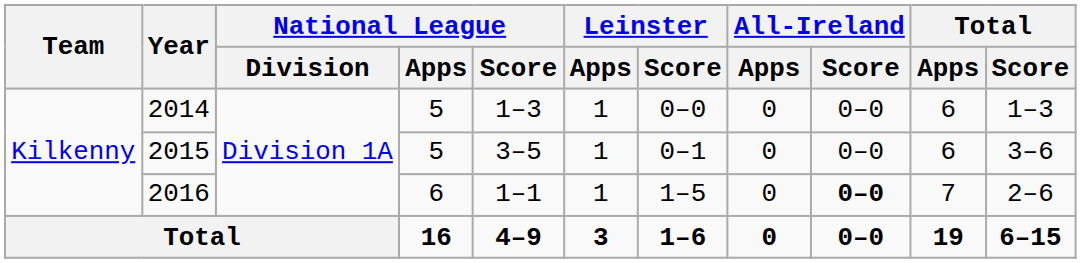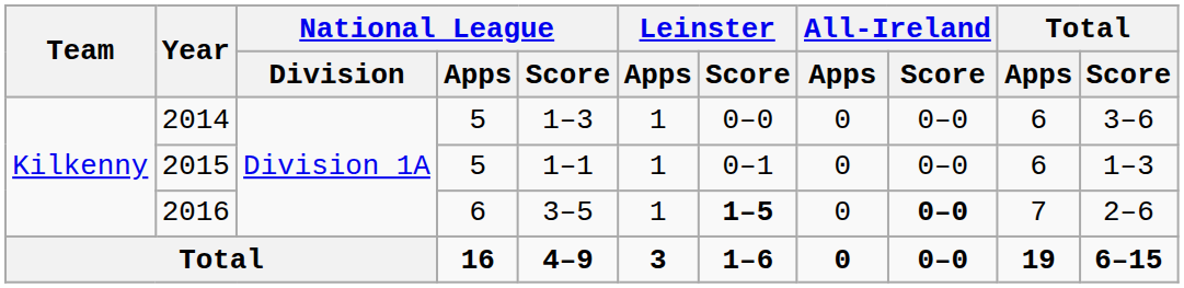2014 | Total / Score: 1–3 -> 3–6
2015 | National League / Score: 3–5 -> 1–1
2015 | Total / Score: 3–6 -> 1–3
2016 | National League / Score: 1–1 -> 3–5
2016 | Leinster / Score: normal -> bold
